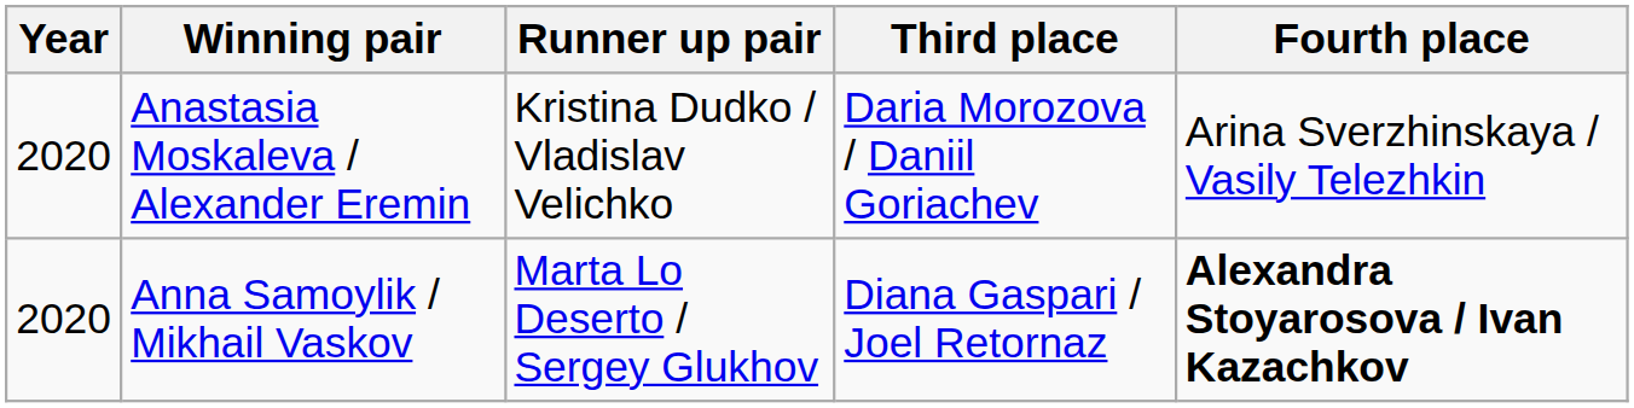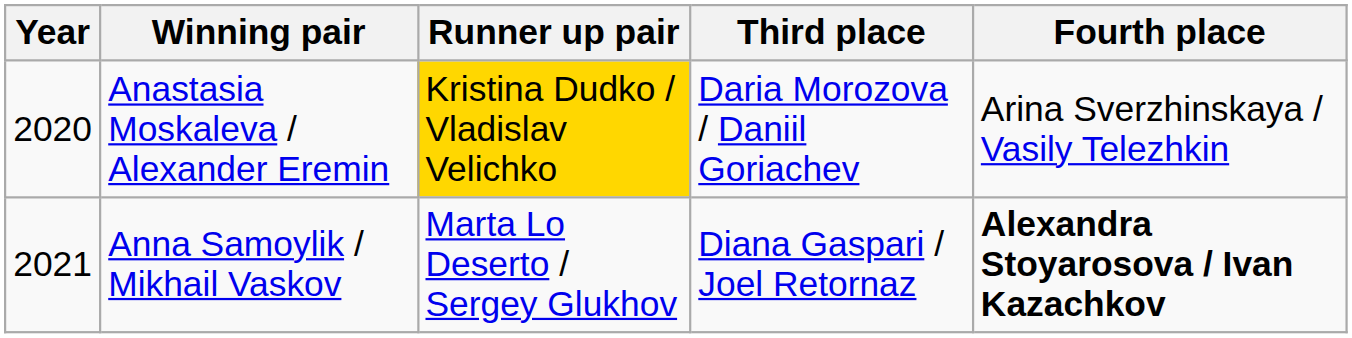Anastasia Moskaleva / Alexander Eremin | Runner up pair: no background -> gold background
Anna Samoylik / Mikhail Vaskov | Year: 2020 -> 2021
